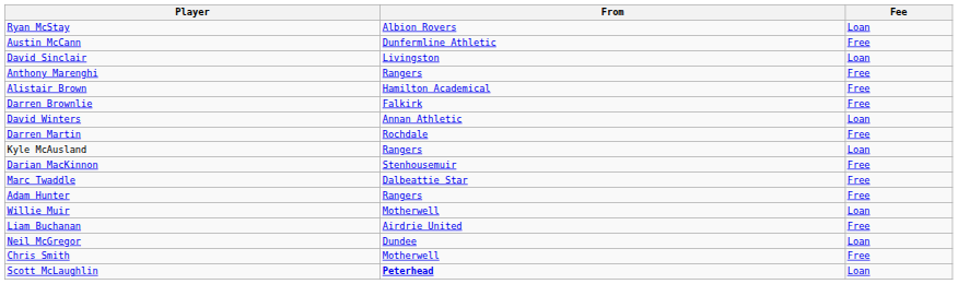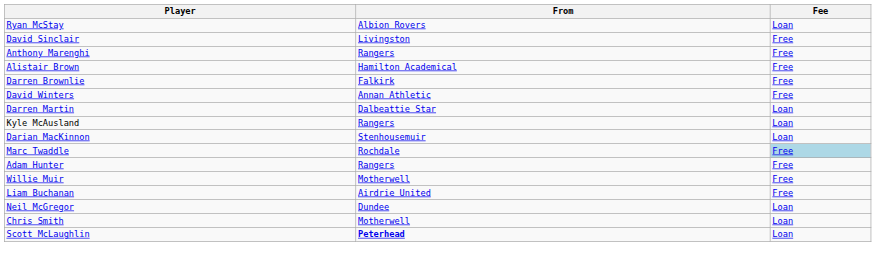- row: Austin McCann | Dunfermline Athletic | Free
David Sinclair | Fee: Loan -> Free
David Winters | Fee: Loan -> Free
Darren Martin | From: Rochdale -> Dalbeattie Star
Darren Martin | Fee: Free -> Loan
Darian MacKinnon | Fee: Free -> Loan
Marc Twaddle | From: Dalbeattie Star -> Rochdale
Marc Twaddle | Fee: no background -> lightblue background
Willie Muir | Fee: Loan -> Free
Chris Smith | Fee: Free -> Loan
